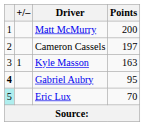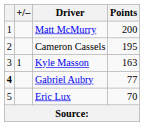Cameron Cassels | Points: 197 -> 195
Gabriel Aubry | Points: 95 -> 77
Eric Lux | column 1: paleturquoise background -> no background
